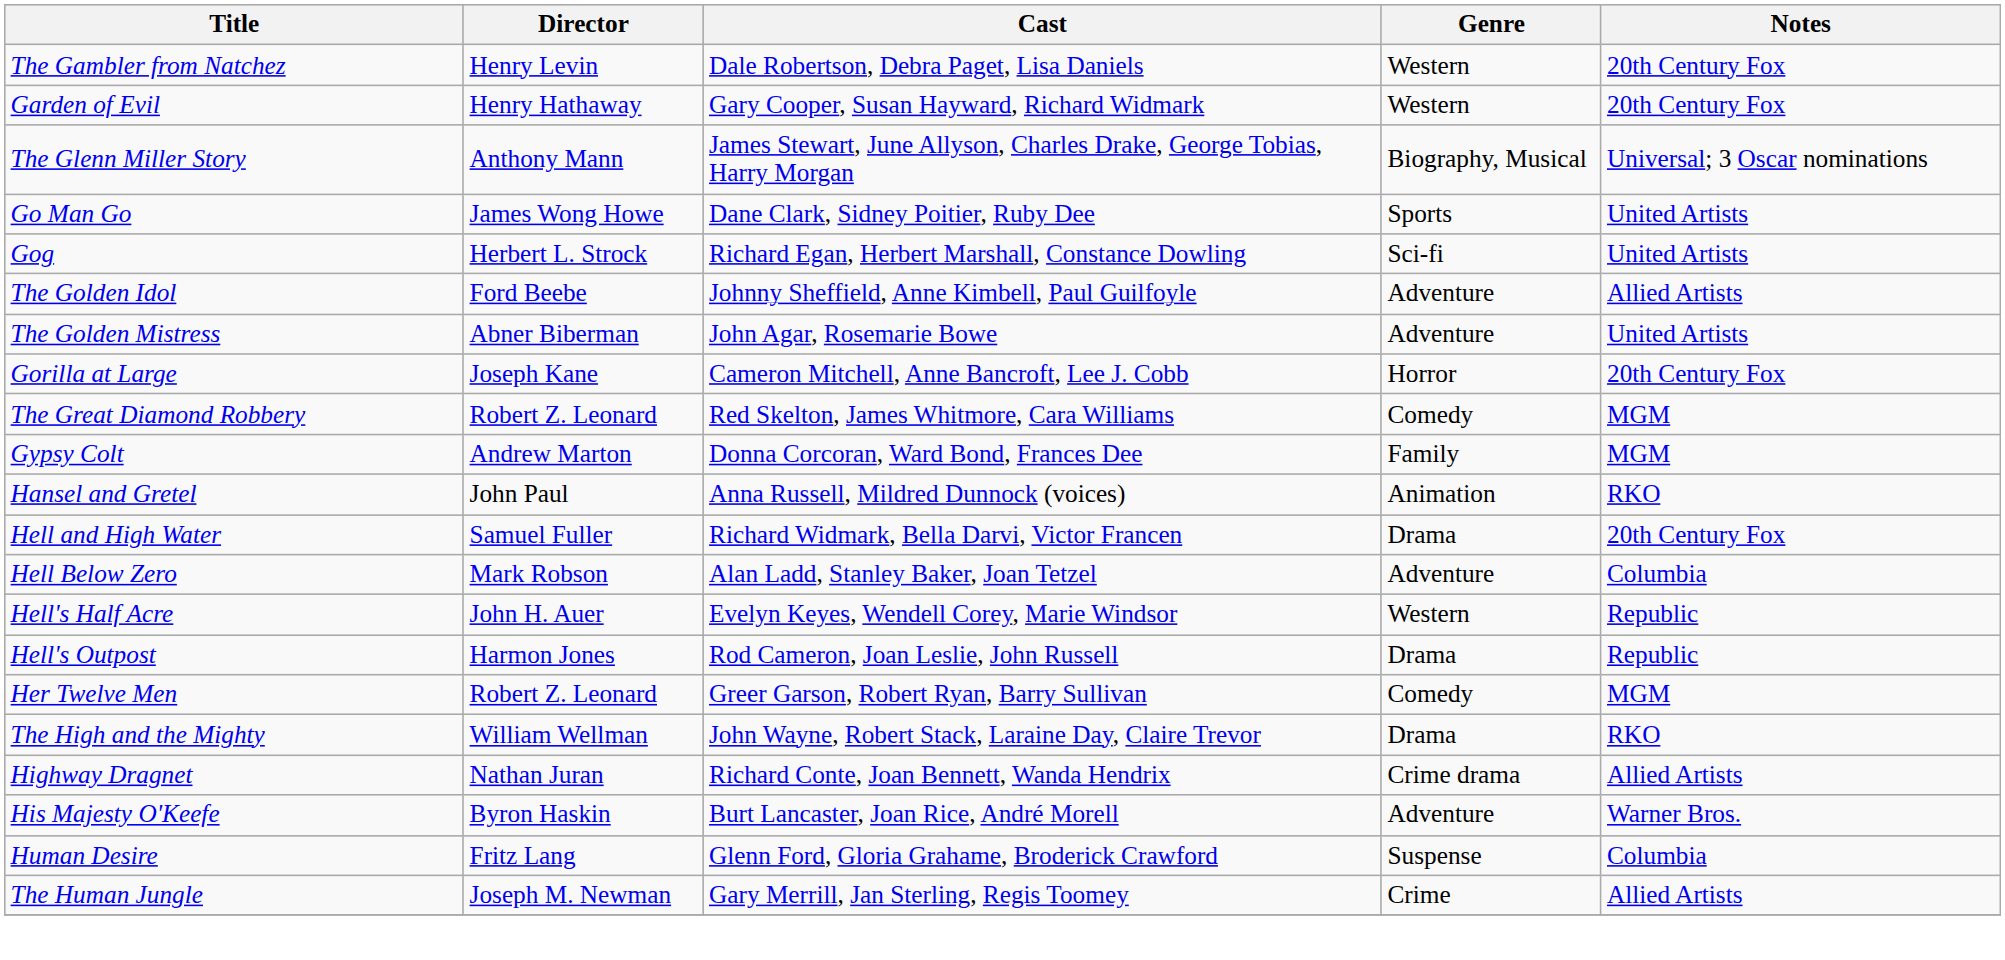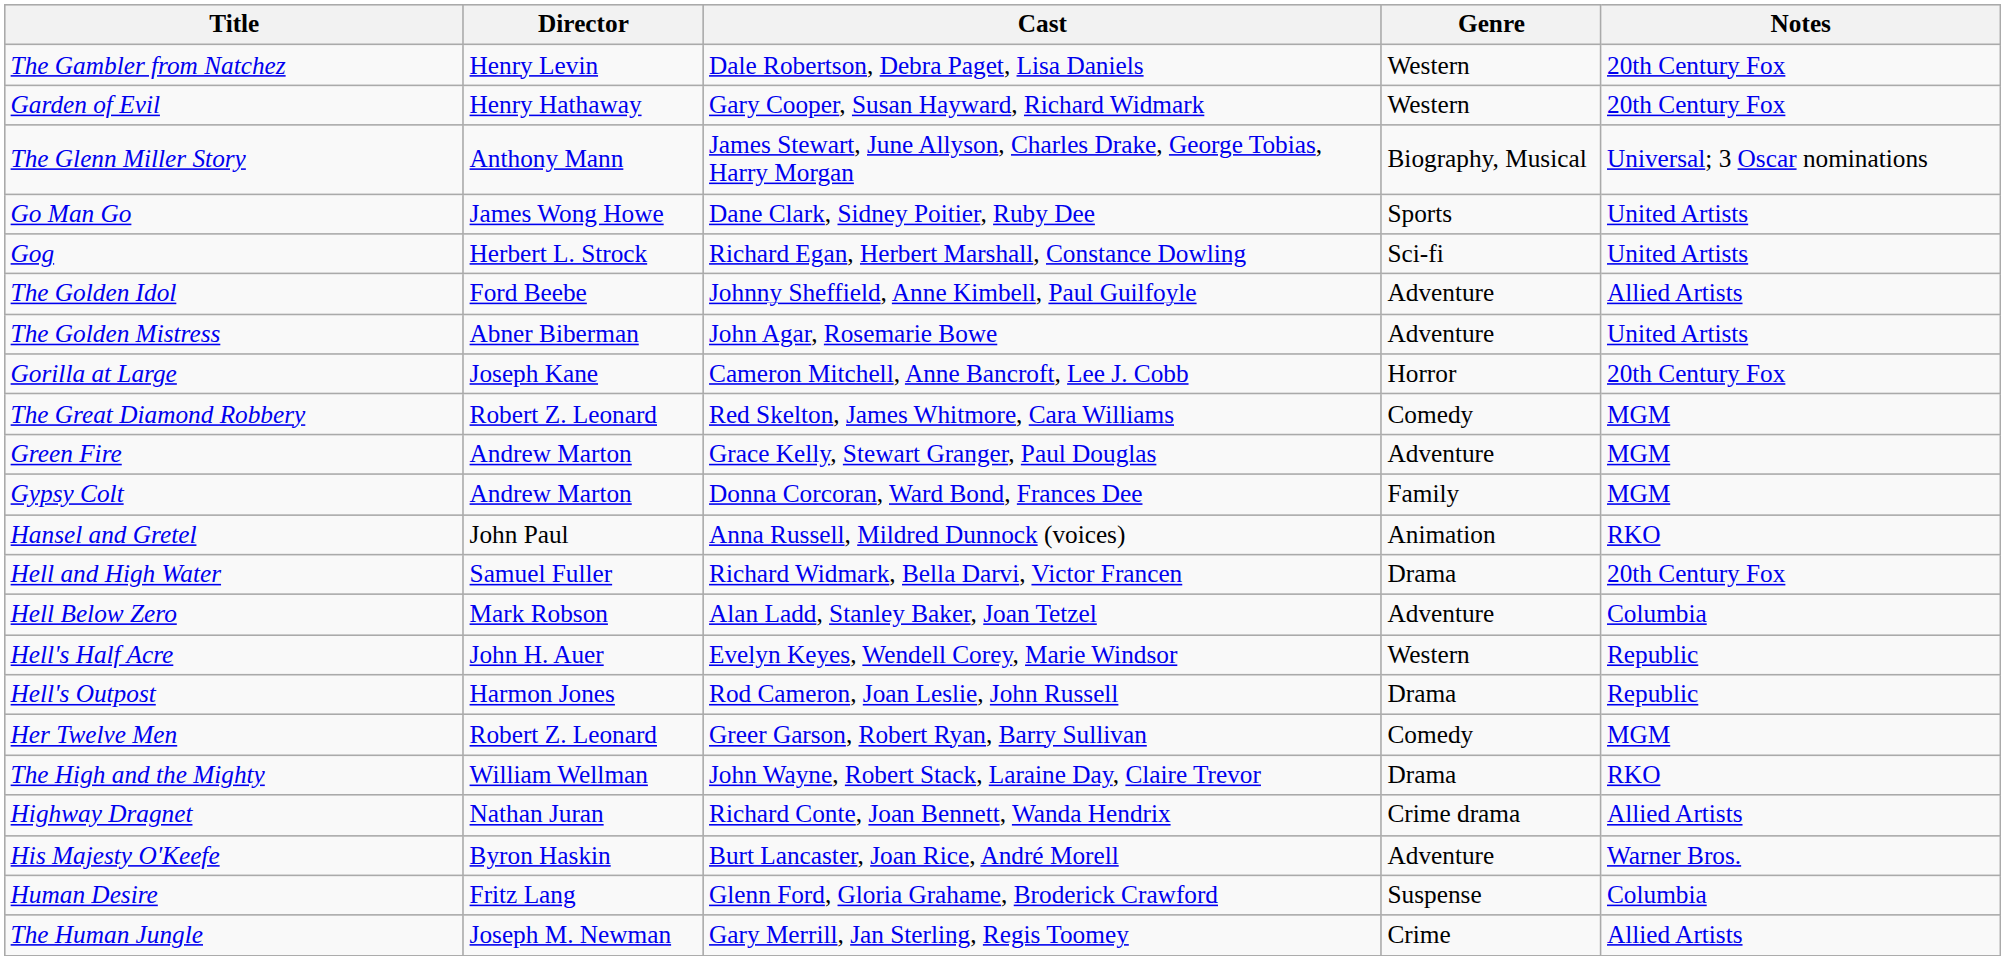+ row: Green Fire | Andrew Marton | Grace Kelly, Stewart Granger, Paul Douglas | Adventure | MGM
